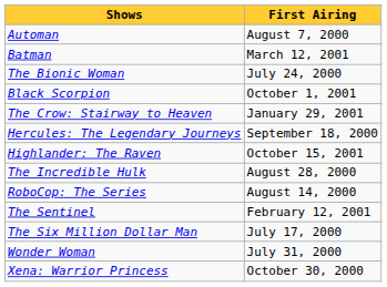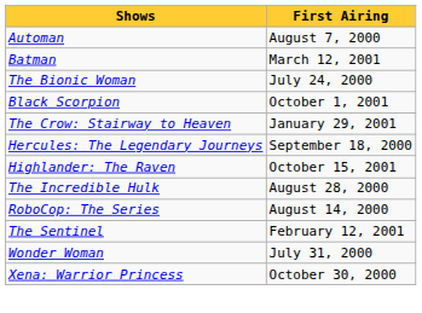- row: The Six Million Dollar Man | July 17, 2000
